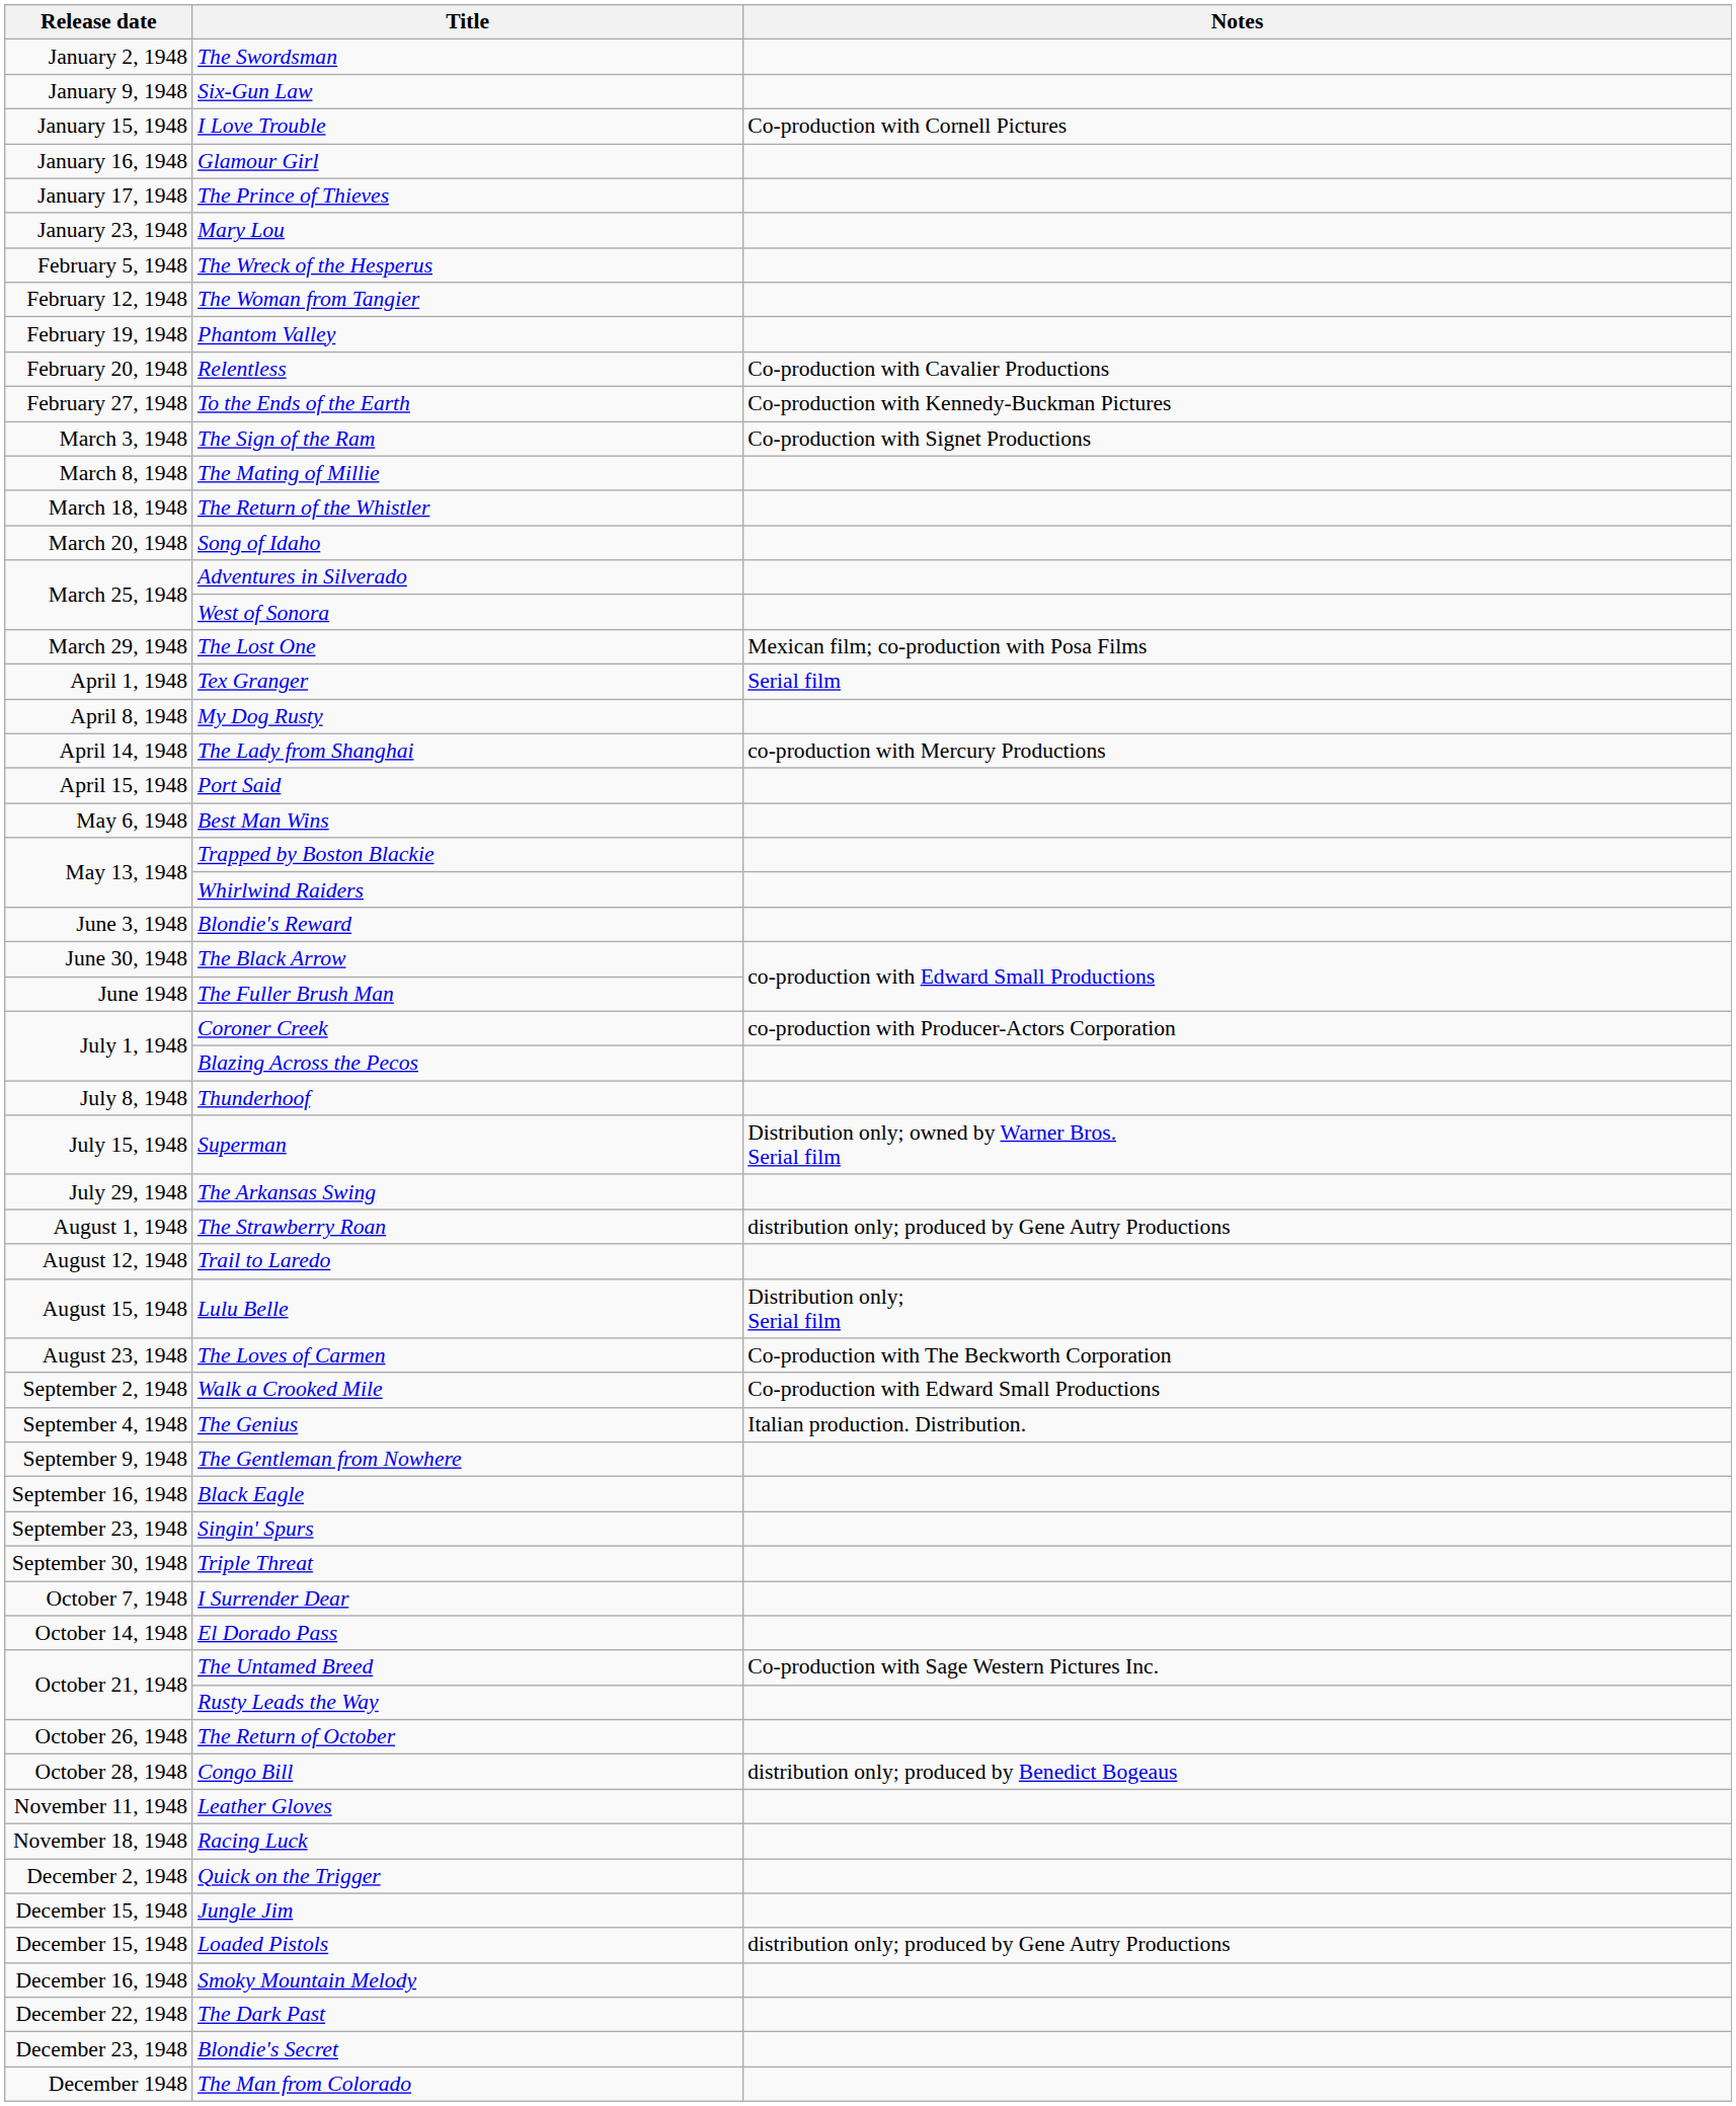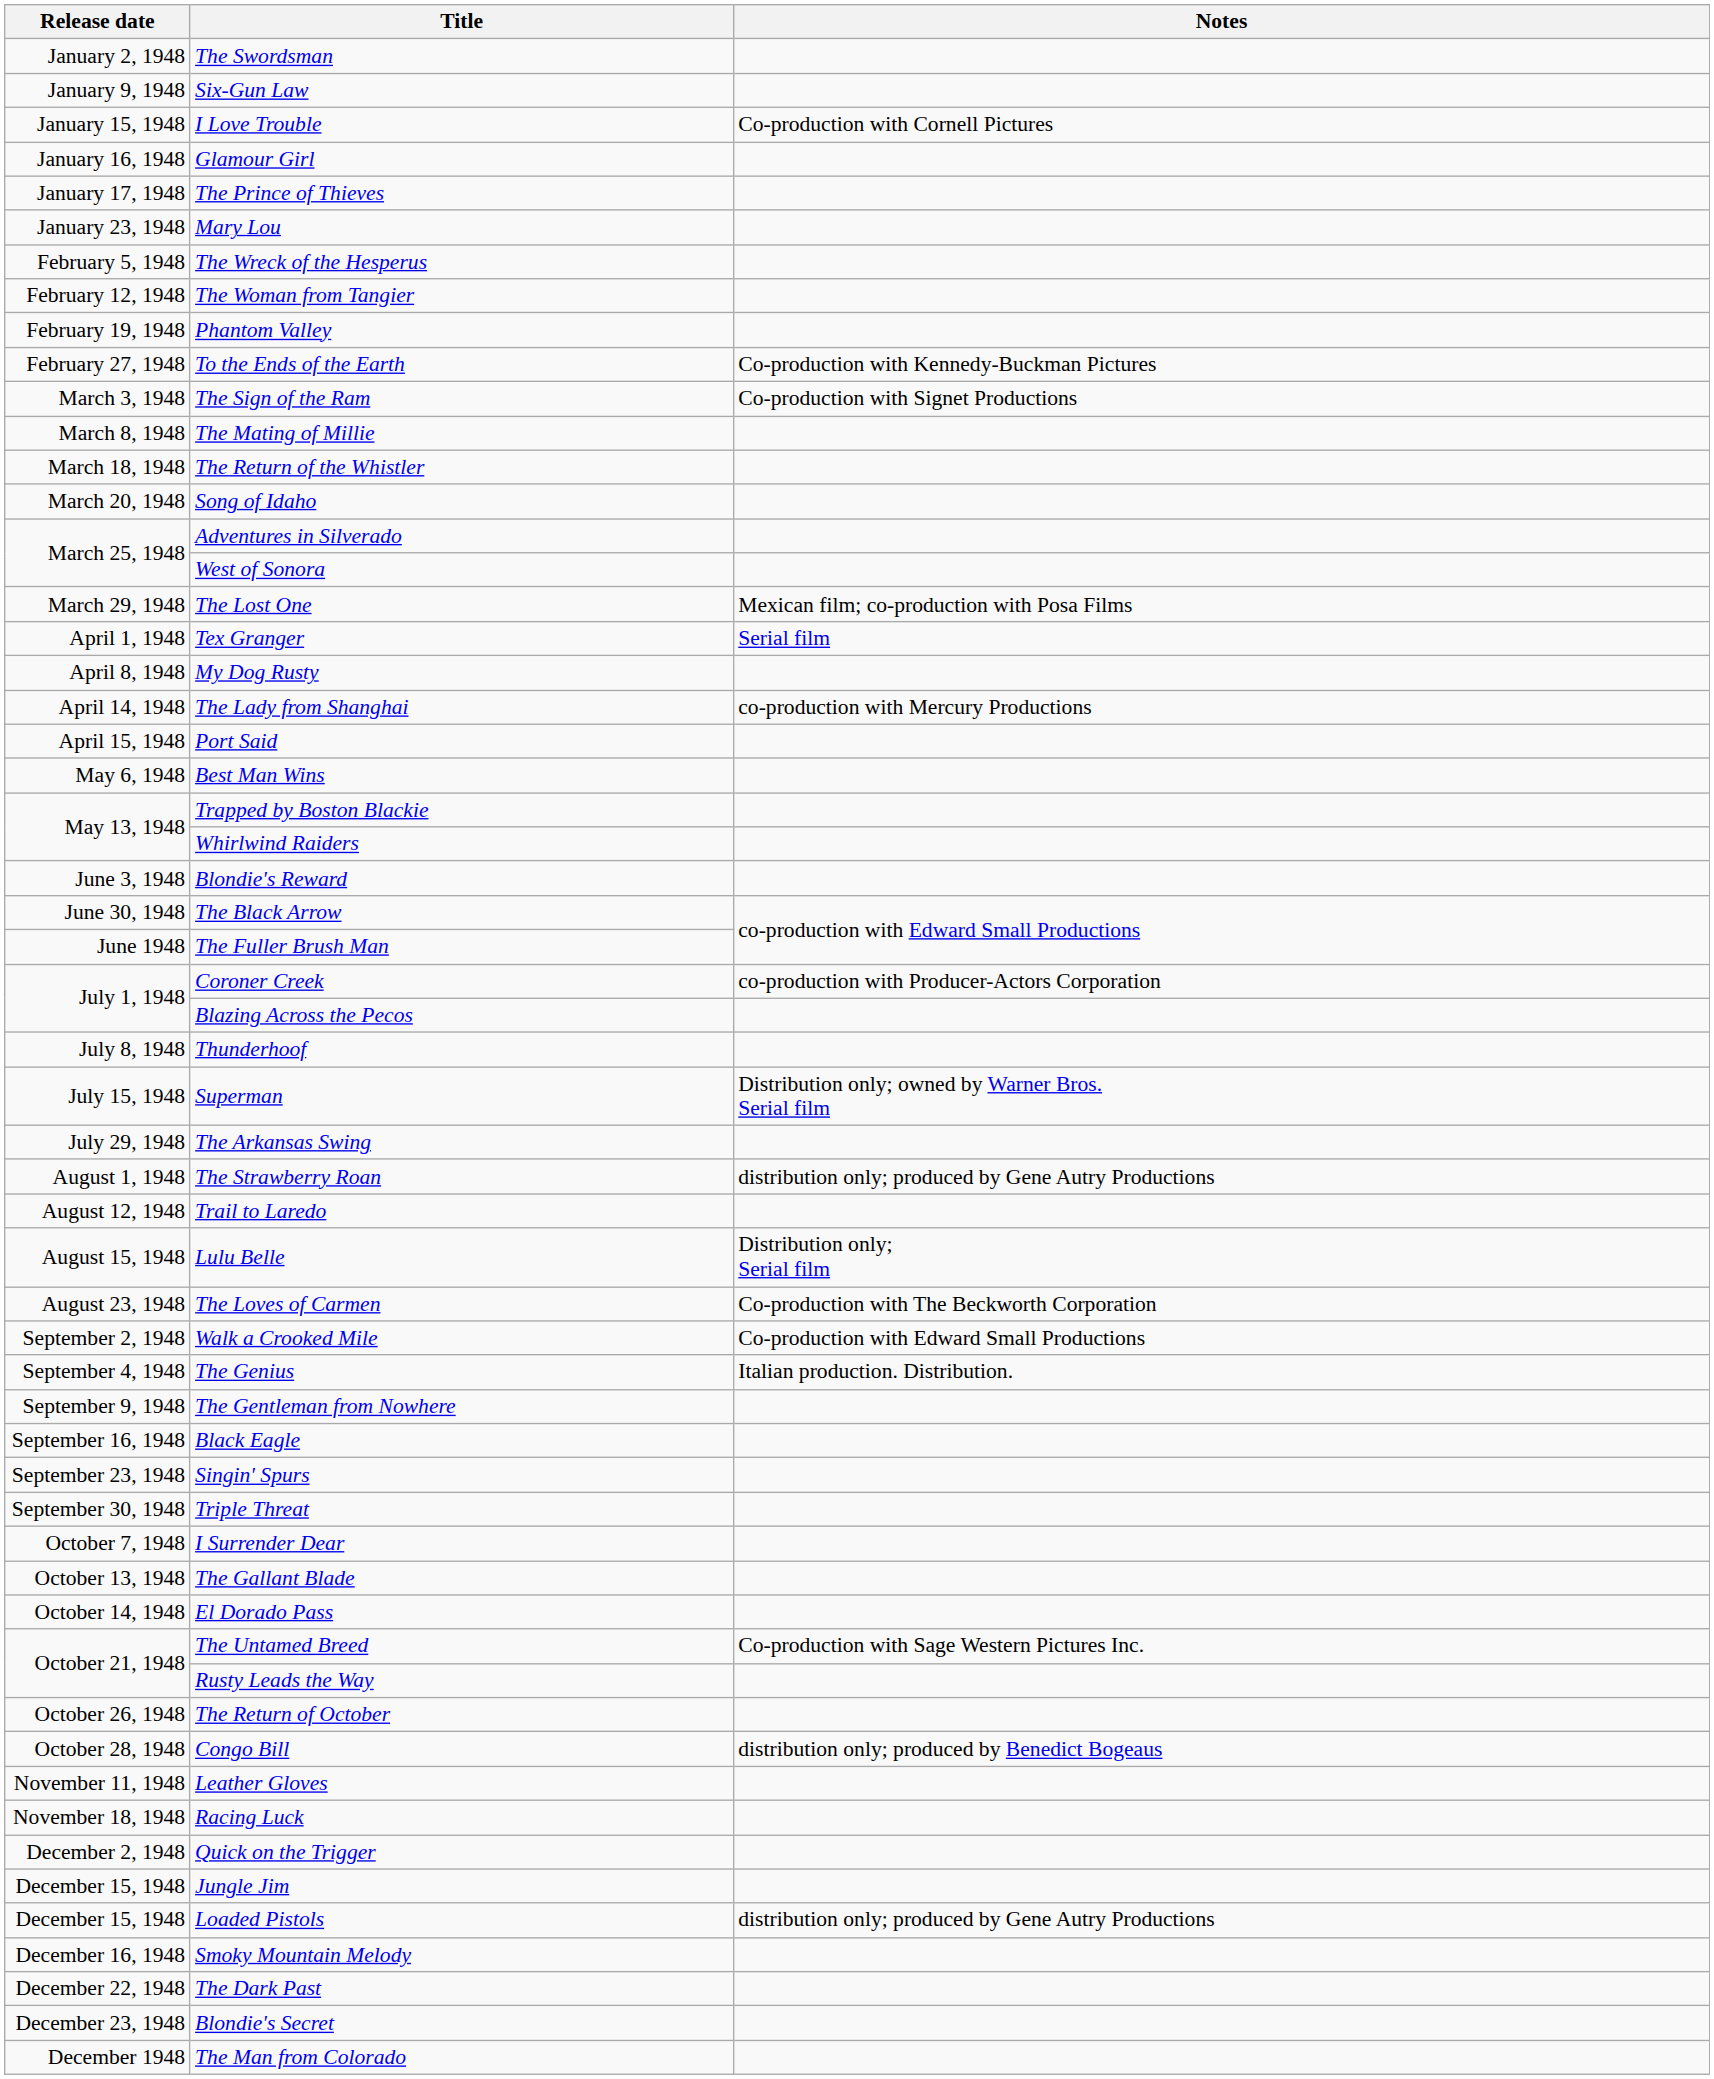- row: February 20, 1948 | Relentless | Co-production with Cavalier Productions
+ row: October 13, 1948 | The Gallant Blade
